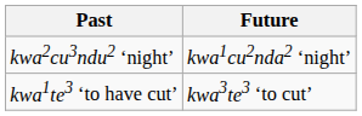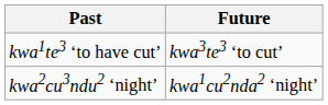rows swapped: kwa1te3 ‘to have cut’ <-> kwa2cu3ndu2 ‘night’
